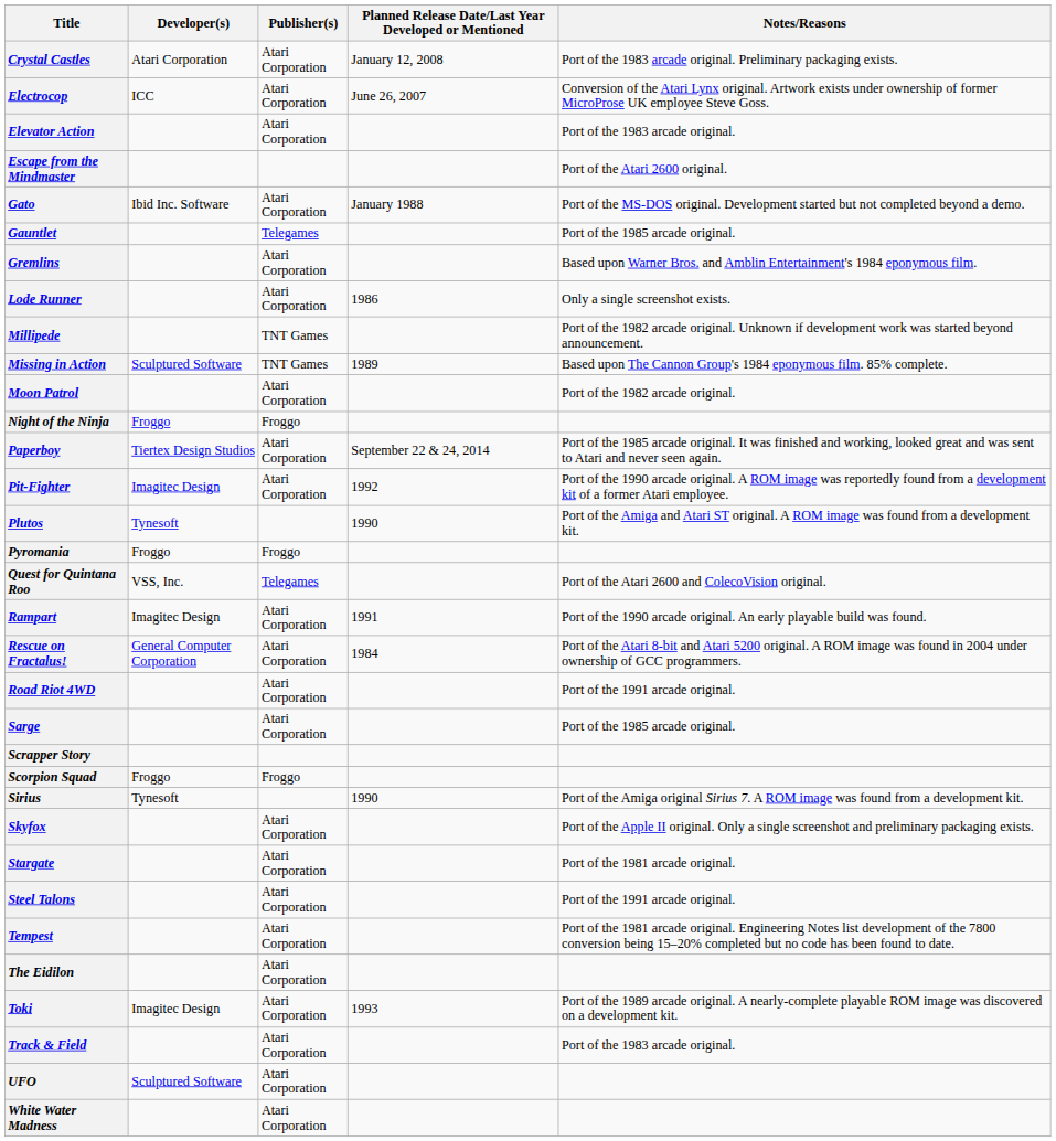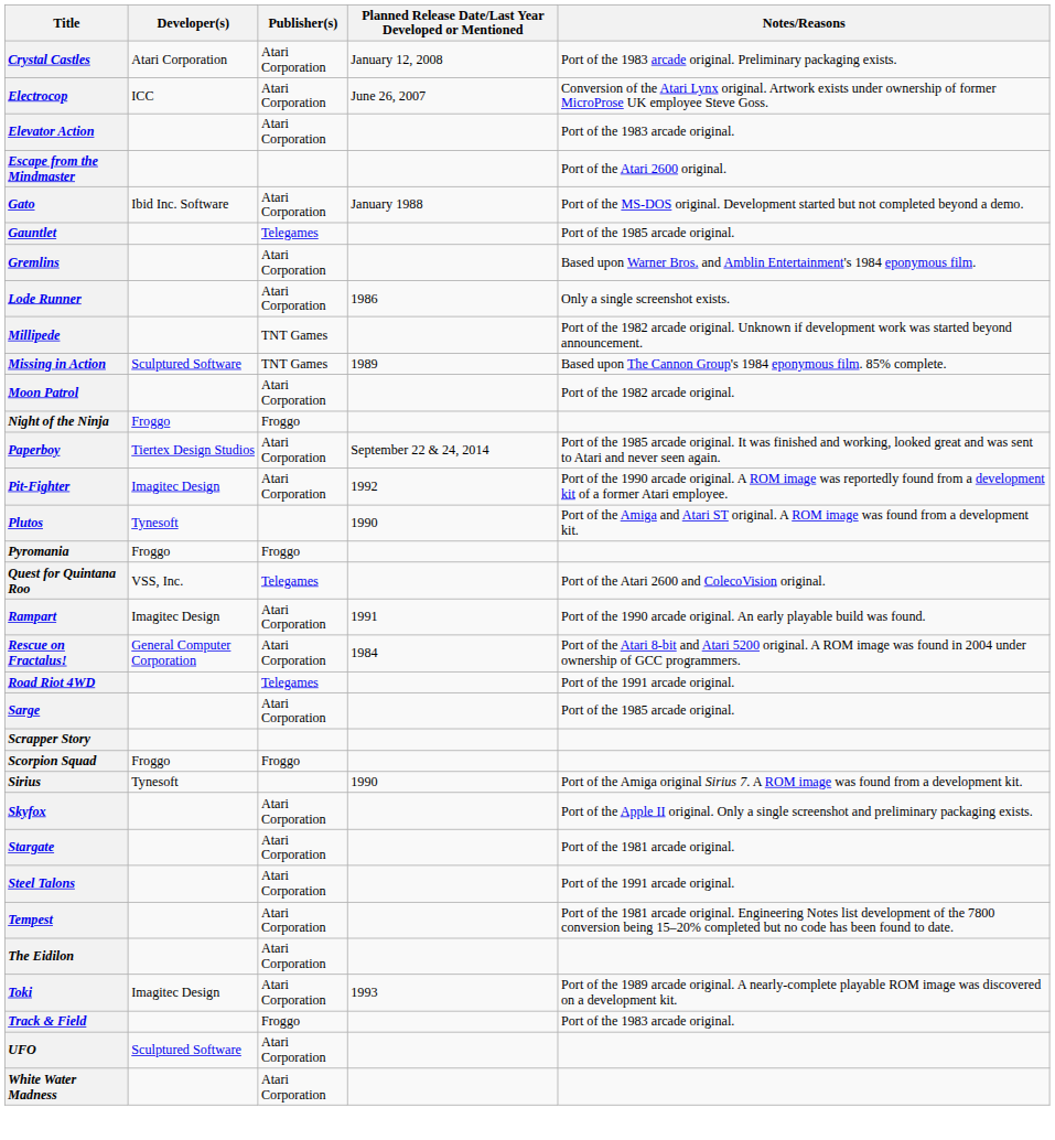Road Riot 4WD | Publisher(s): Atari Corporation -> Telegames
Track & Field | Publisher(s): Atari Corporation -> Froggo
